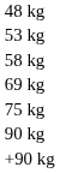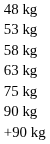+ row: 63 kg
- row: 69 kg
